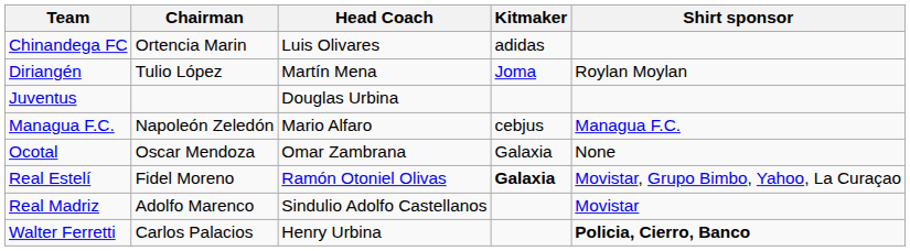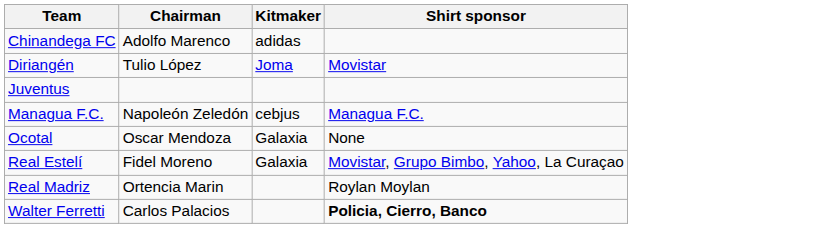- column: Head Coach | Luis Olivares | Martín Mena | Douglas Urbina | Mario Alfaro | Omar Zambrana | Ramón Otoniel Olivas | Sindulio Adolfo Castellanos | Henry Urbina
Chinandega FC | Chairman: Ortencia Marin -> Adolfo Marenco
Diriangén | Shirt sponsor: Roylan Moylan -> Movistar
Real Estelí | Kitmaker: bold -> normal
Real Madriz | Chairman: Adolfo Marenco -> Ortencia Marin
Real Madriz | Shirt sponsor: Movistar -> Roylan Moylan
